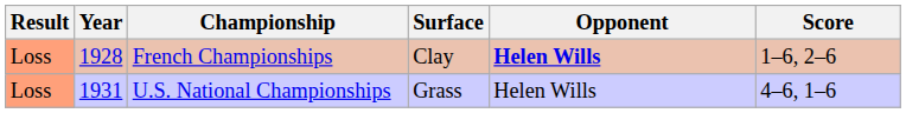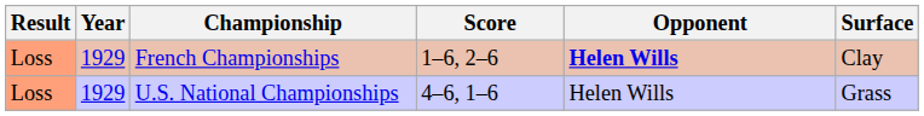columns swapped: Surface <-> Score
French Championships | Year: 1928 -> 1929
U.S. National Championships | Year: 1931 -> 1929
